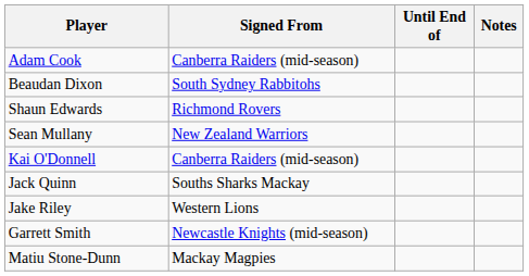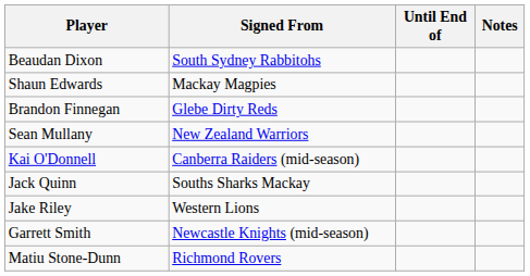- row: Adam Cook | Canberra Raiders (mid-season)
Shaun Edwards | Signed From: Richmond Rovers -> Mackay Magpies
+ row: Brandon Finnegan | Glebe Dirty Reds
Matiu Stone-Dunn | Signed From: Mackay Magpies -> Richmond Rovers
